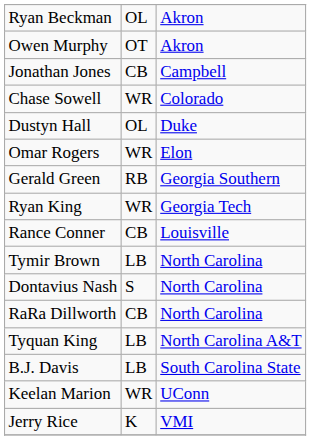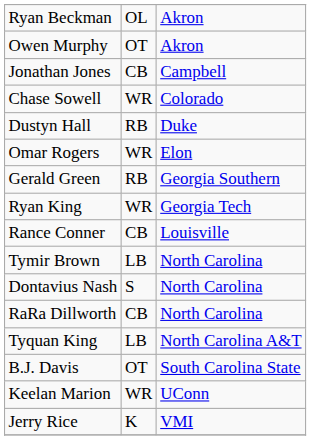Dustyn Hall | column 2: OL -> RB
B.J. Davis | column 2: LB -> OT
